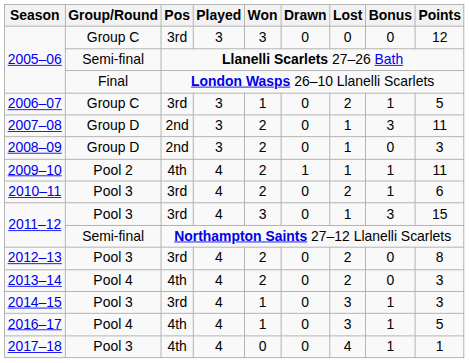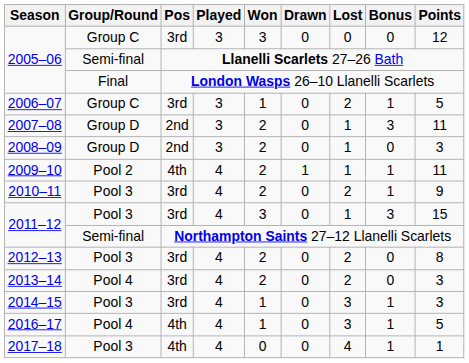2010–11 | Points: 6 -> 9
2013–14 | Pos: 4th -> 3rd
